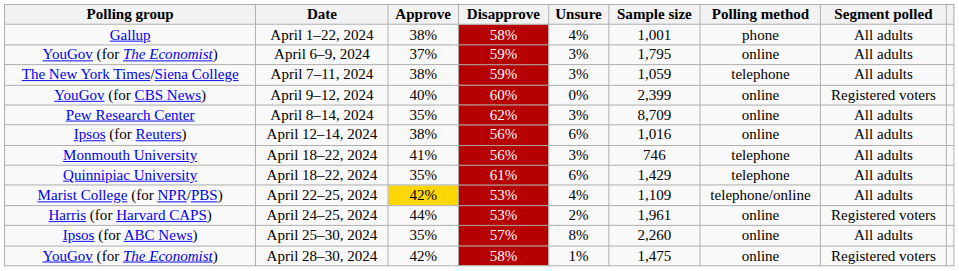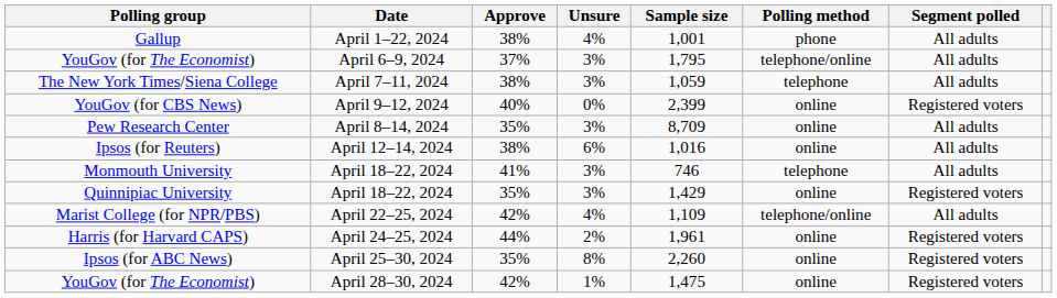- column: Disapprove | 58% | 59% | 59% | 60% | 62% | 56% | 56% | 61% | 53% | 53% | 57% | 58%
YouGov (for The Economist) / April 6–9, 2024 | Polling method: online -> telephone/online
Quinnipiac University | Unsure: 6% -> 3%
Quinnipiac University | Polling method: telephone -> online
Quinnipiac University | Segment polled: All adults -> Registered voters
Marist College (for NPR/PBS) | Approve: gold background -> no background
Ipsos (for ABC News) | Segment polled: All adults -> Registered voters
